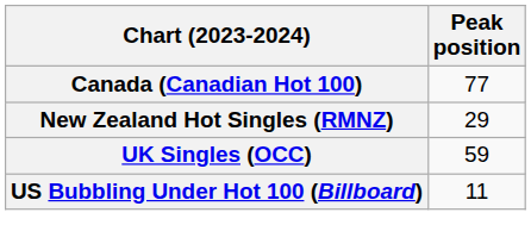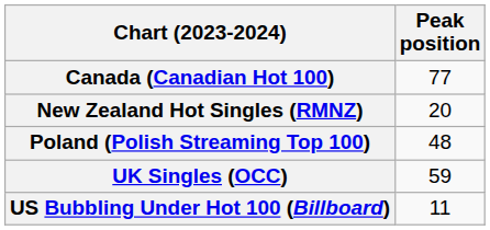New Zealand Hot Singles (RMNZ) | Peak position: 29 -> 20
+ row: Poland (Polish Streaming Top 100) | 48
